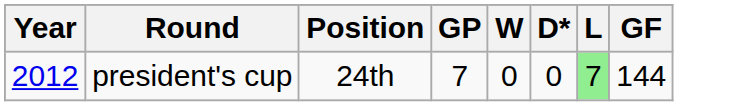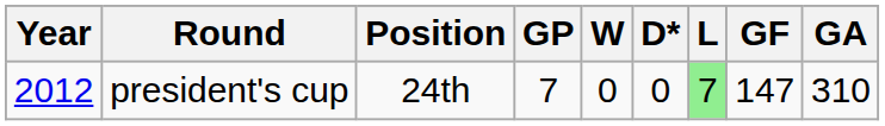+ column: GA | 310
president's cup | GF: 144 -> 147
